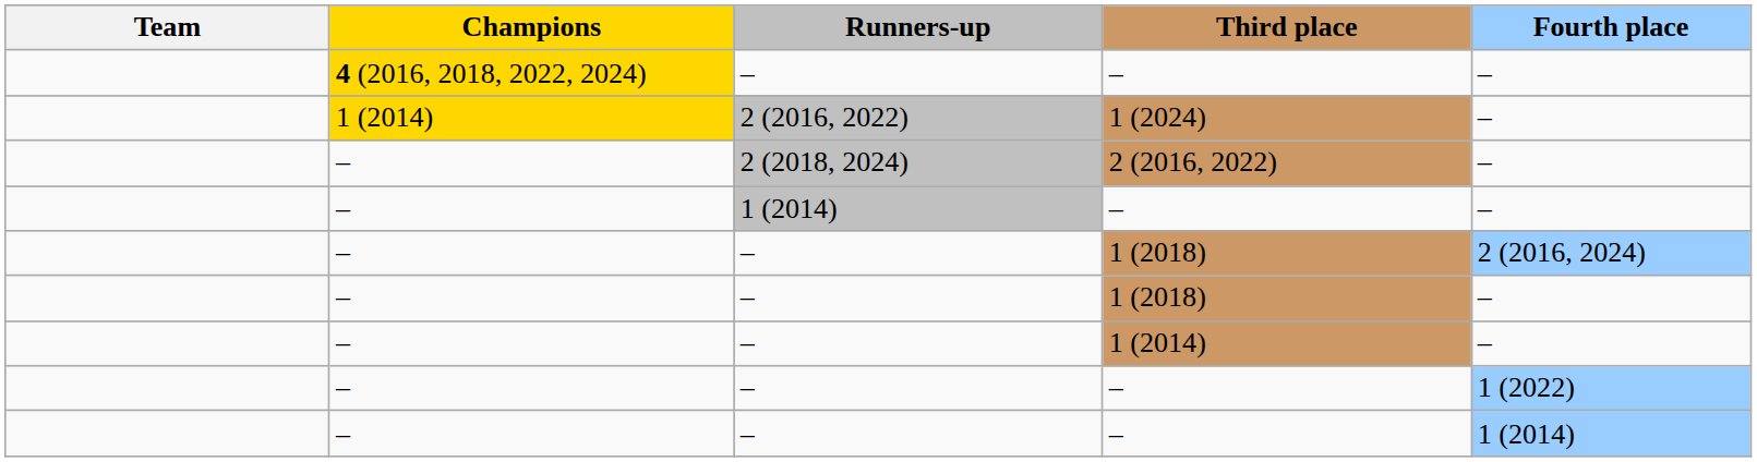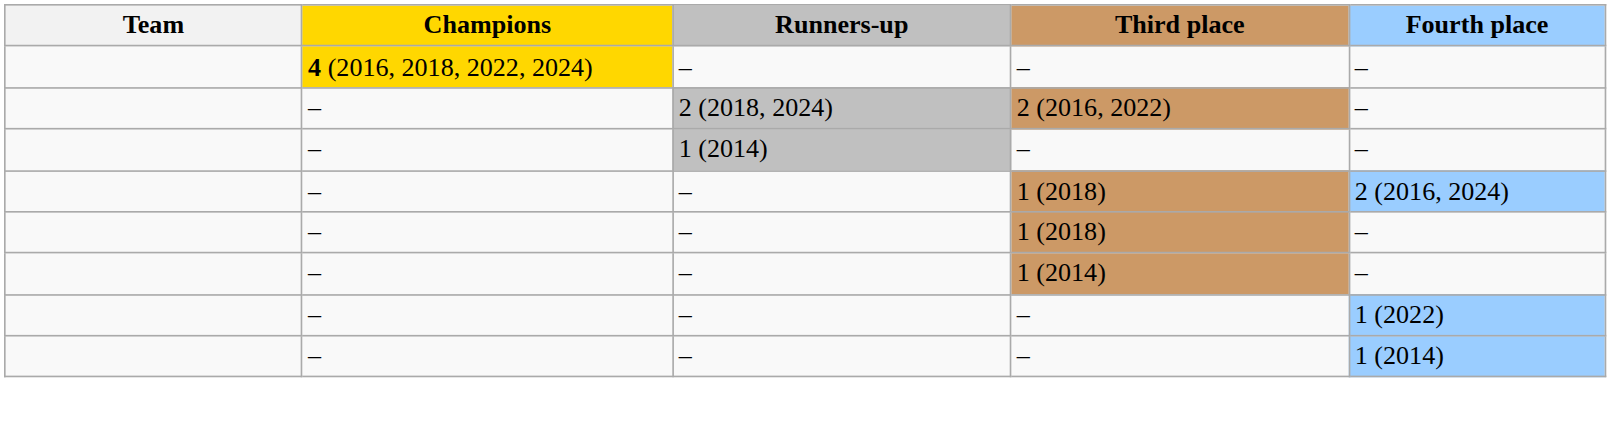- row: 1 (2014) | 2 (2016, 2022) | 1 (2024) | –
